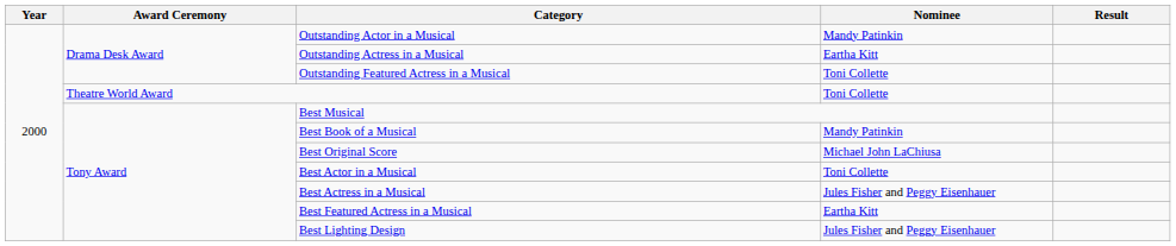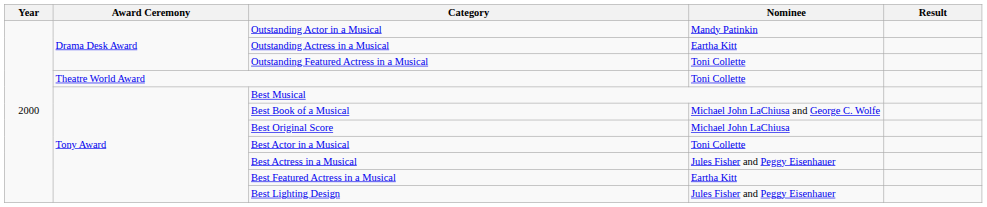Best Book of a Musical | Nominee: Mandy Patinkin -> Michael John LaChiusa and George C. Wolfe
